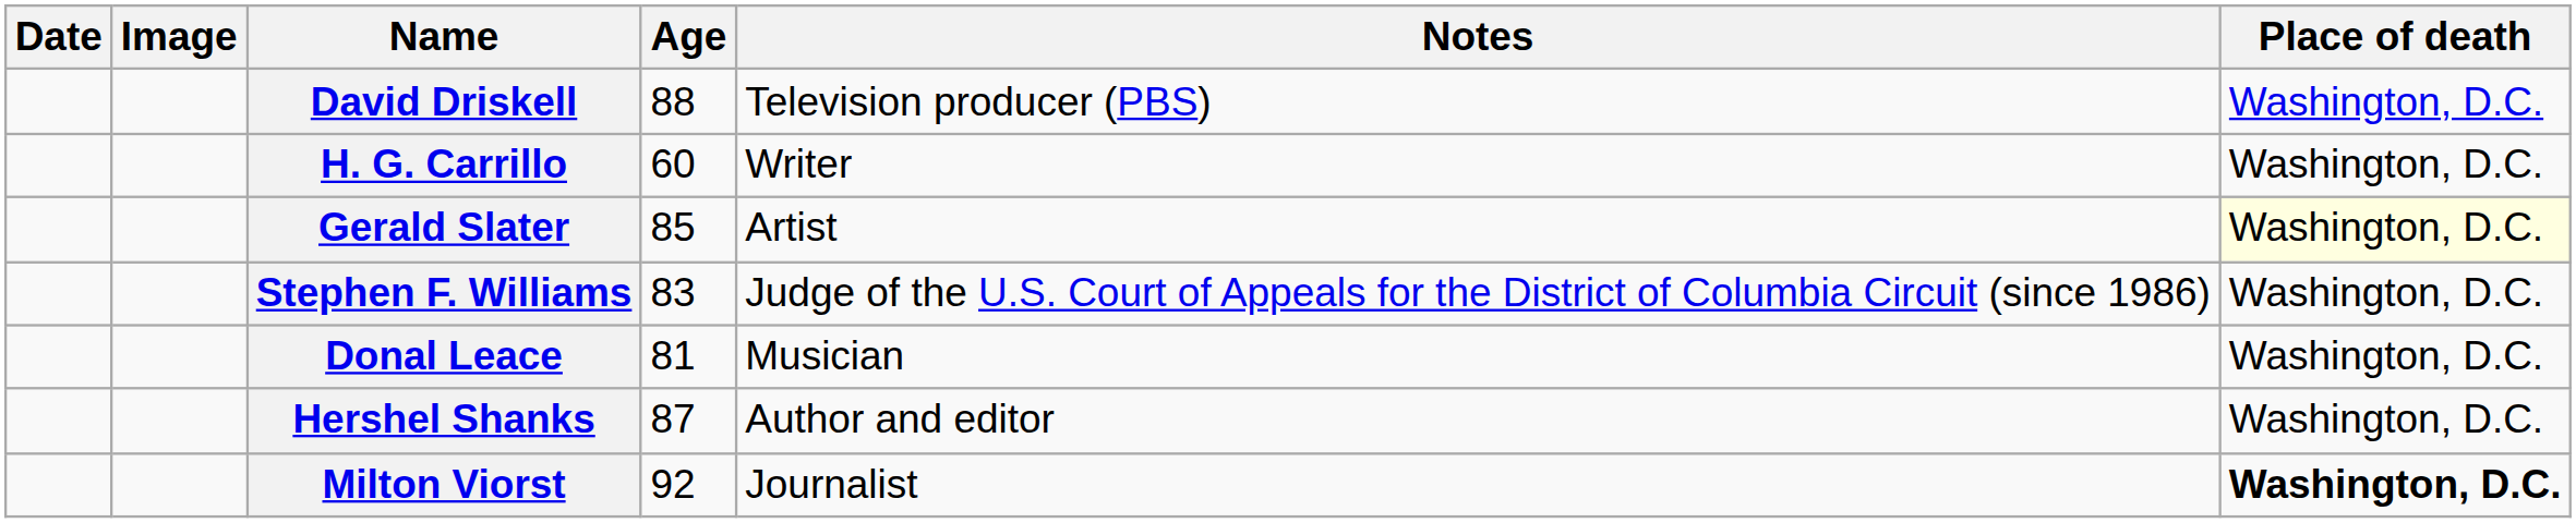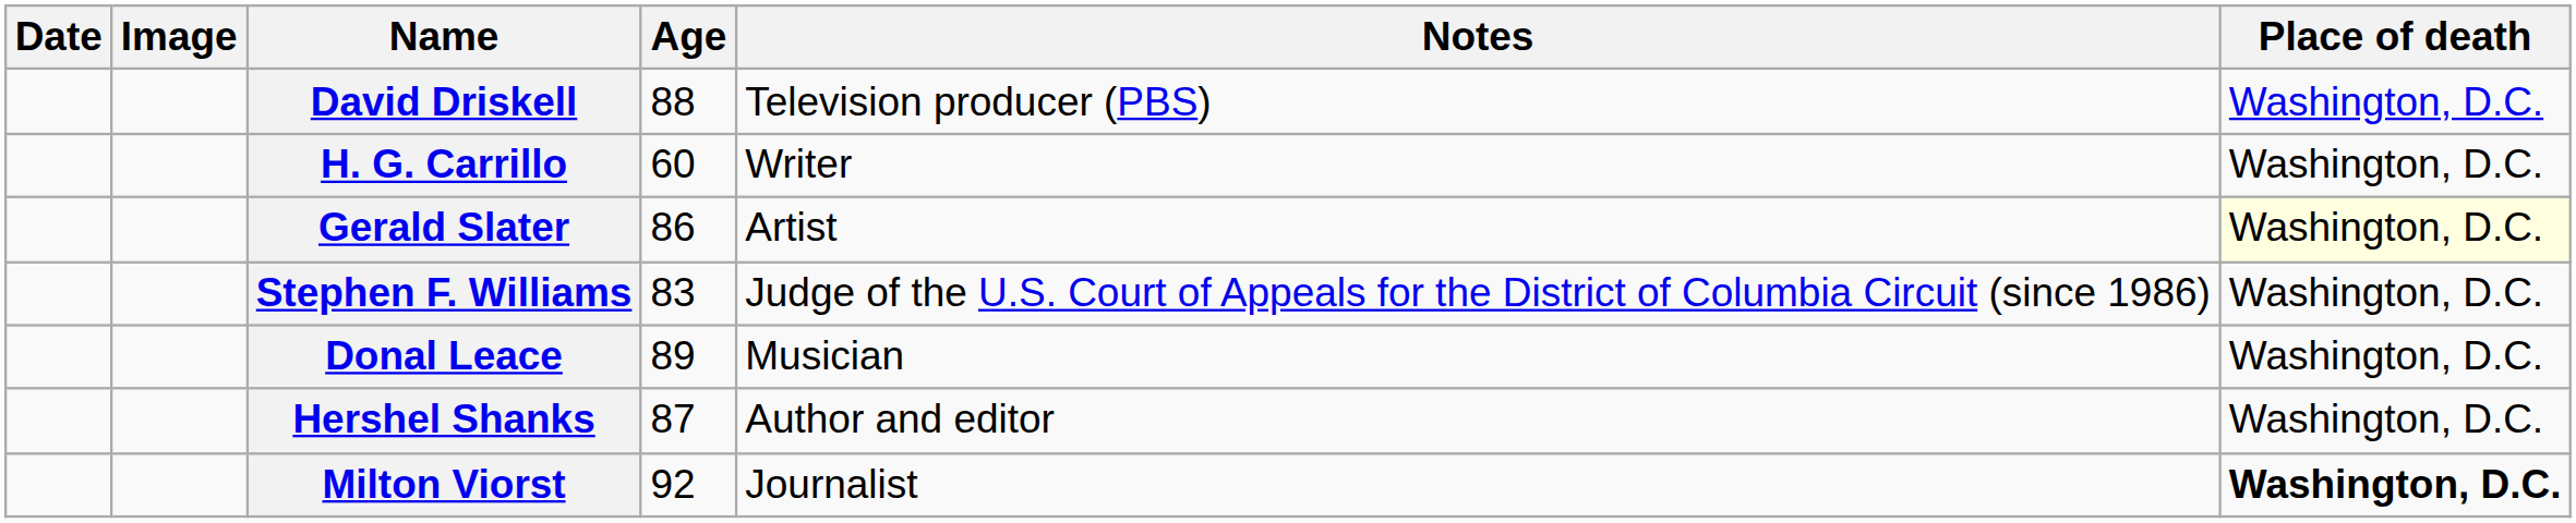Gerald Slater | Age: 85 -> 86
Donal Leace | Age: 81 -> 89
